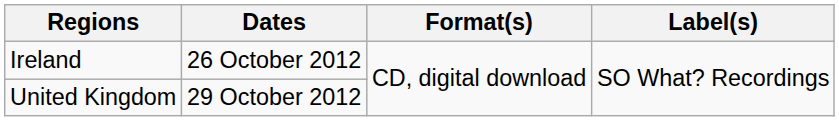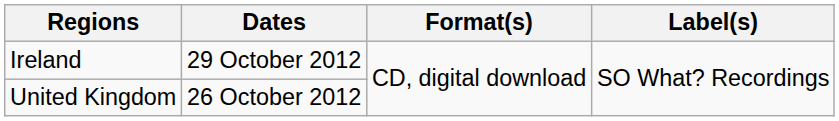Ireland | Dates: 26 October 2012 -> 29 October 2012
United Kingdom | Dates: 29 October 2012 -> 26 October 2012
